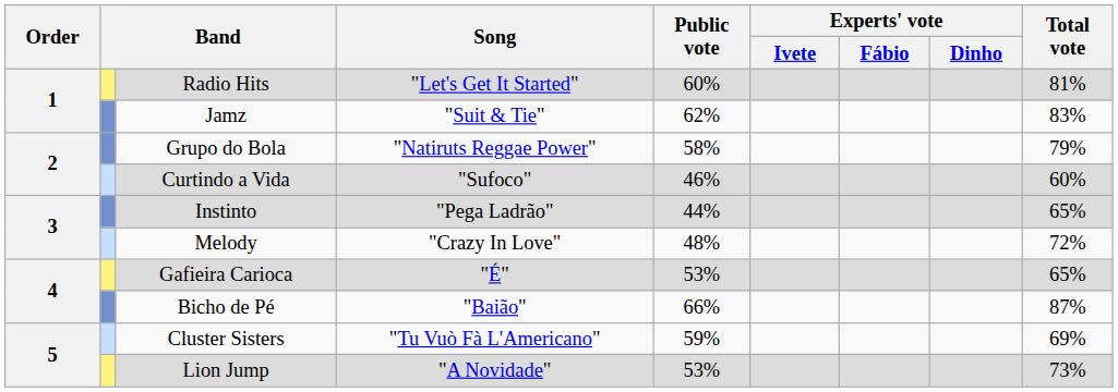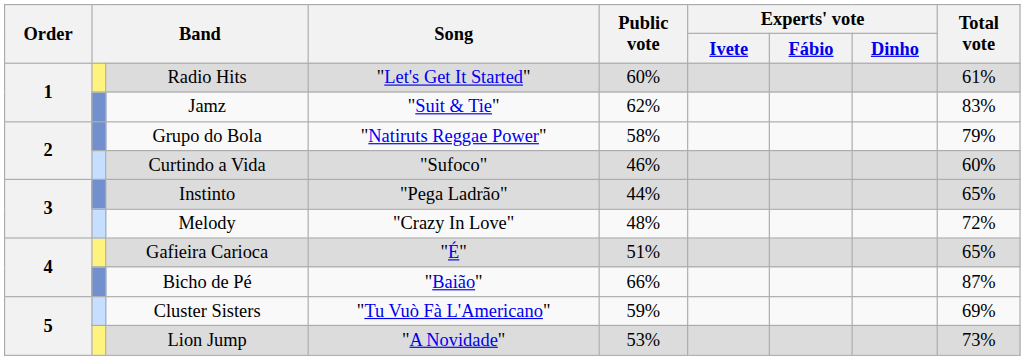Radio Hits | Total vote: 81% -> 61%
Gafieira Carioca | Public vote: 53% -> 51%
